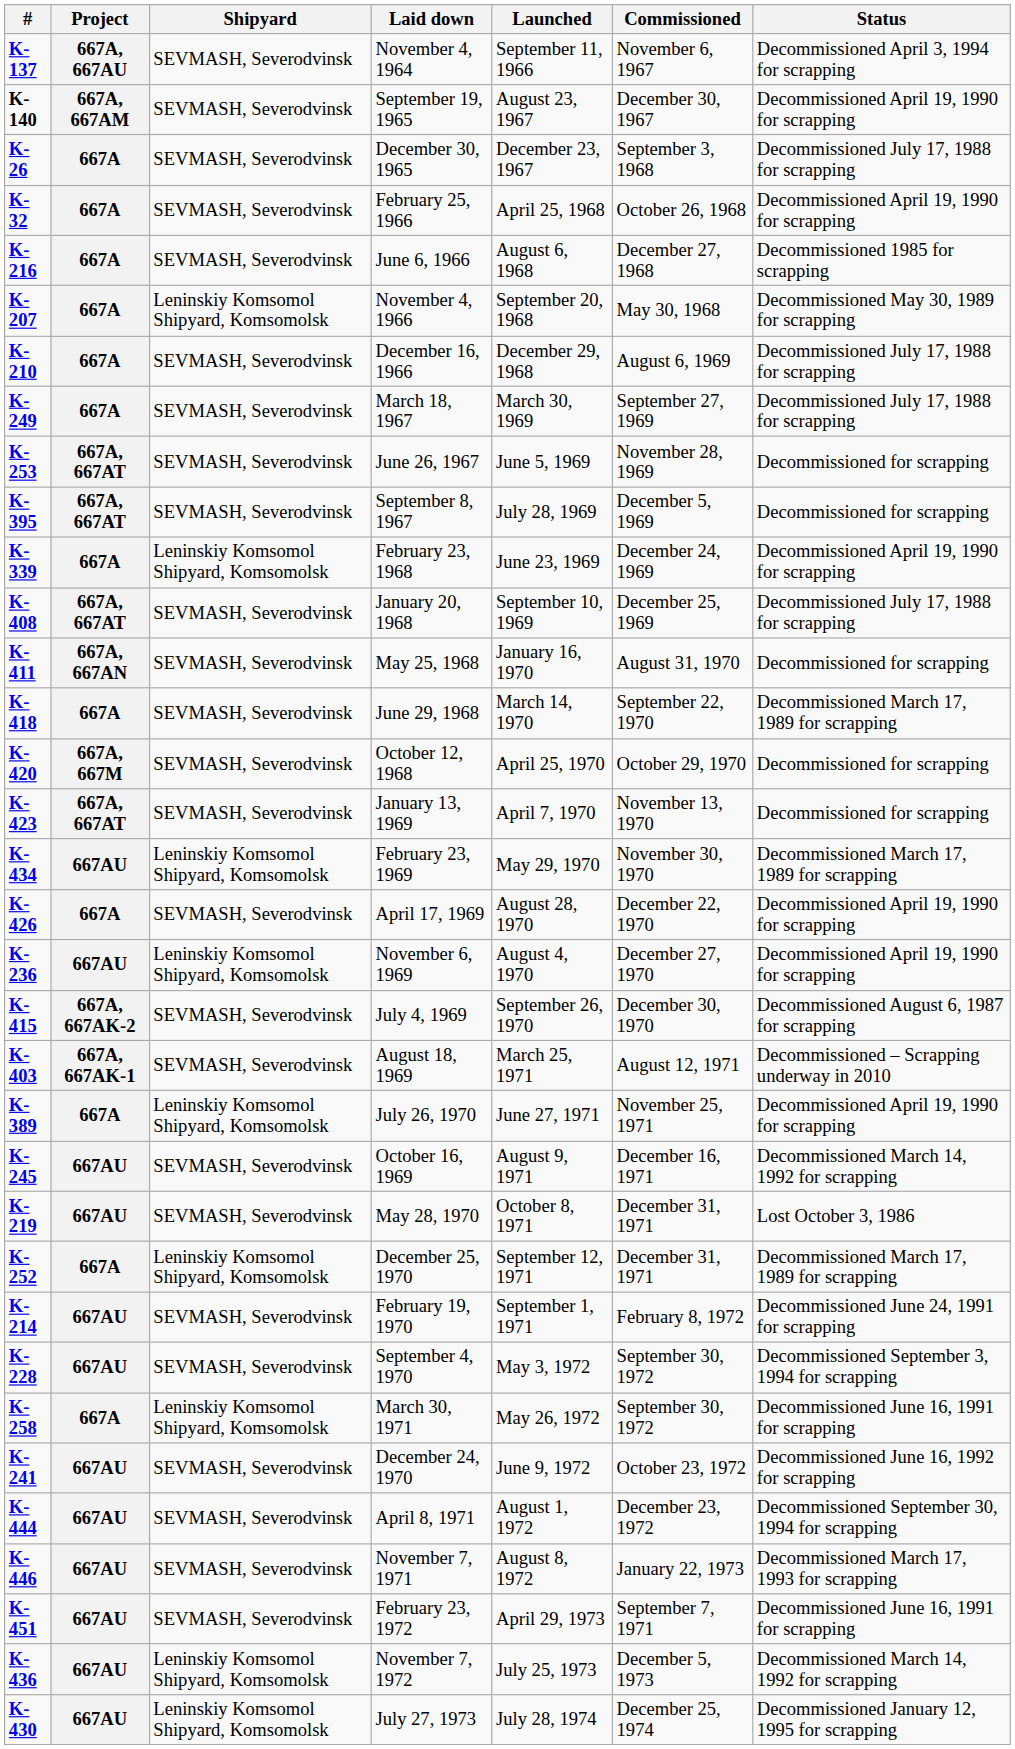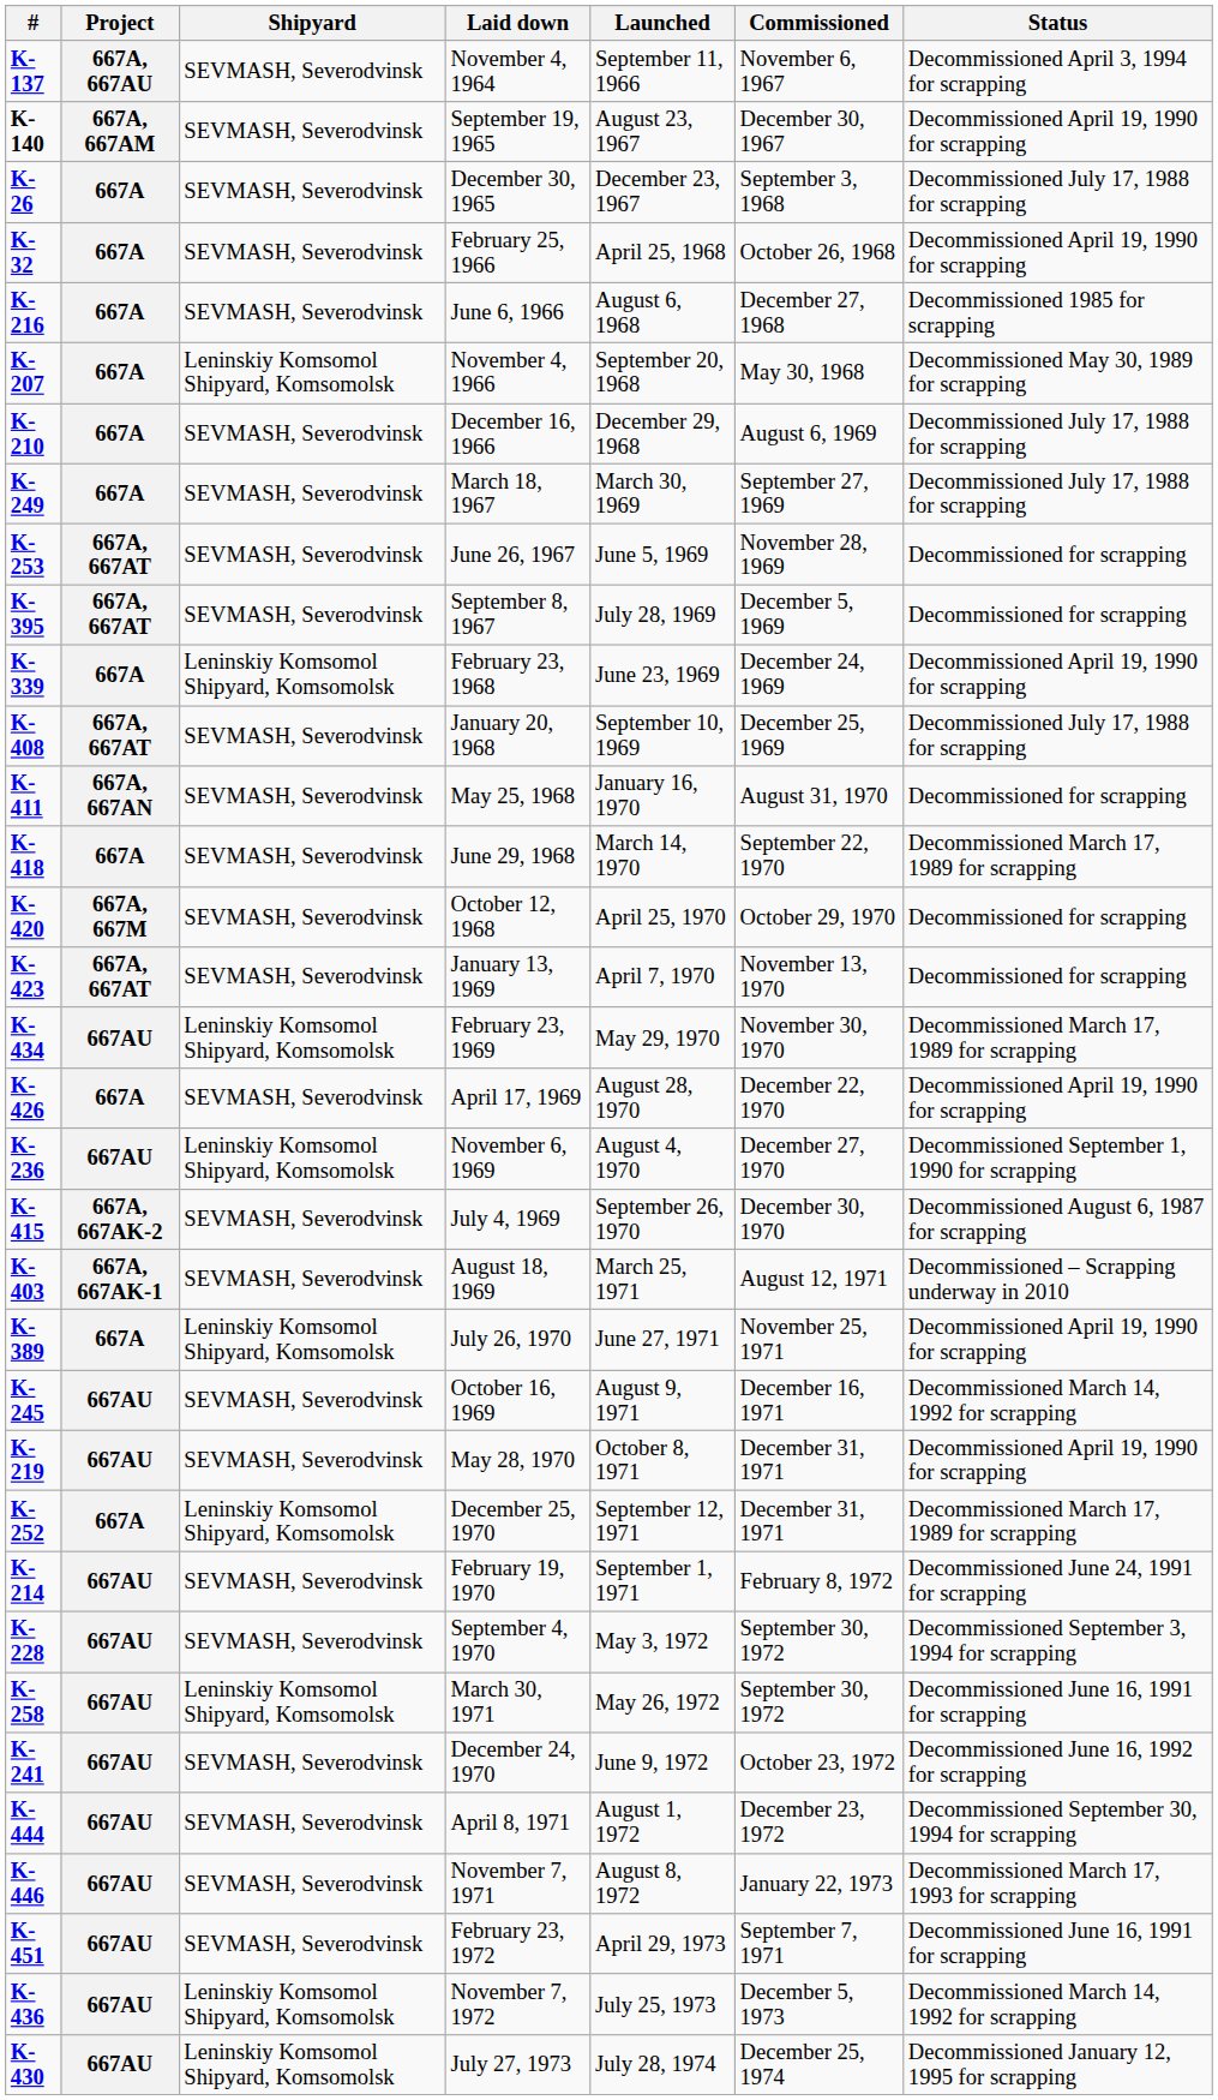November 6, 1969 | Status: Decommissioned April 19, 1990 for scrapping -> Decommissioned September 1, 1990 for scrapping
May 28, 1970 | Status: Lost October 3, 1986 -> Decommissioned April 19, 1990 for scrapping
March 30, 1971 | Project: 667A -> 667AU
